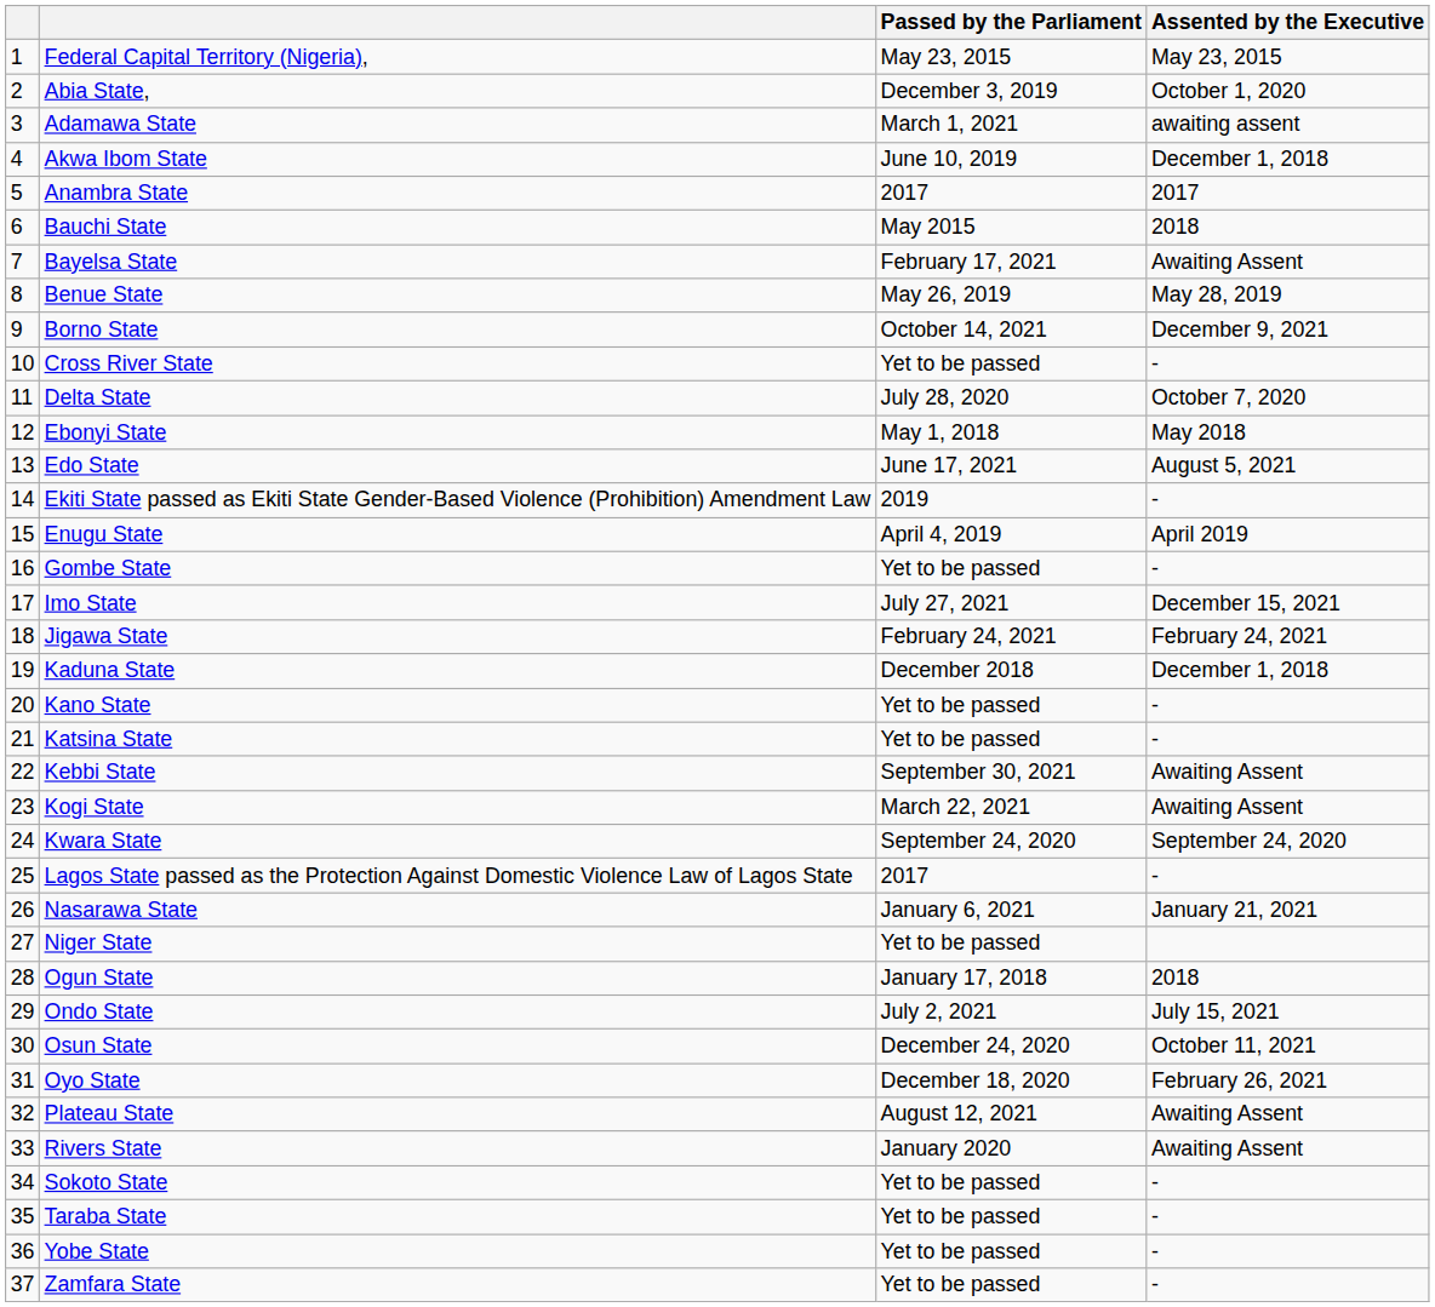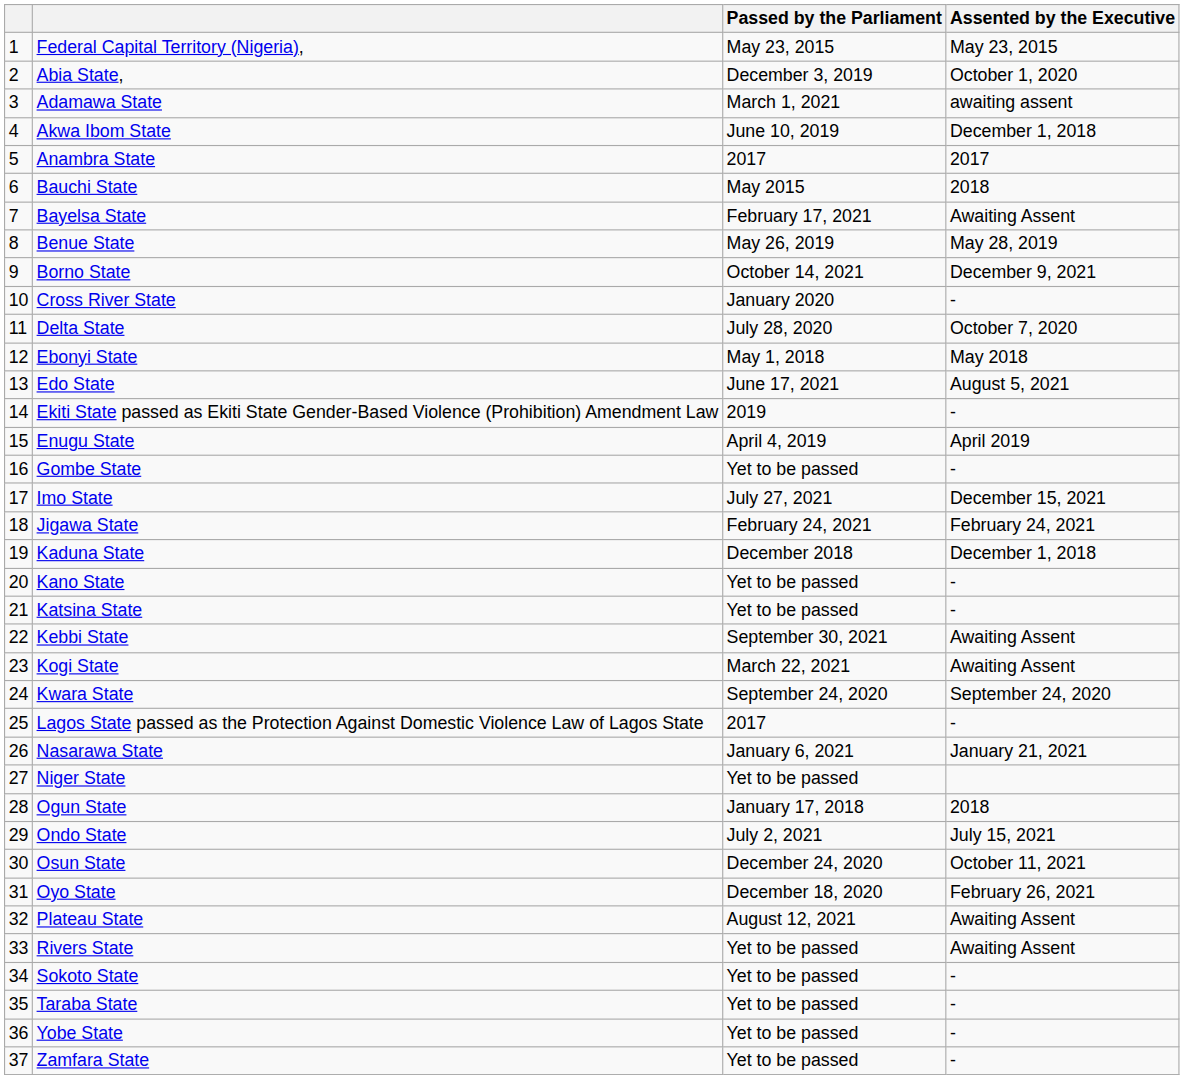Cross River State | Passed by the Parliament: Yet to be passed -> January 2020
Rivers State | Passed by the Parliament: January 2020 -> Yet to be passed
